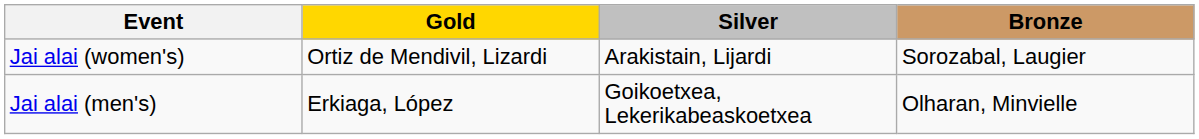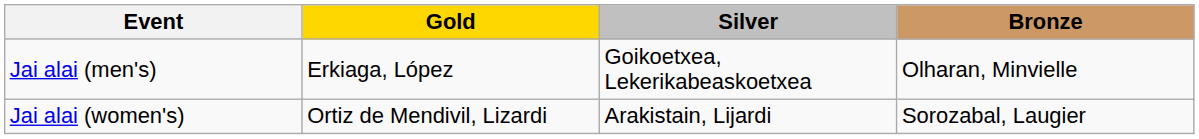rows swapped: Jai alai (men's) <-> Jai alai (women's)
